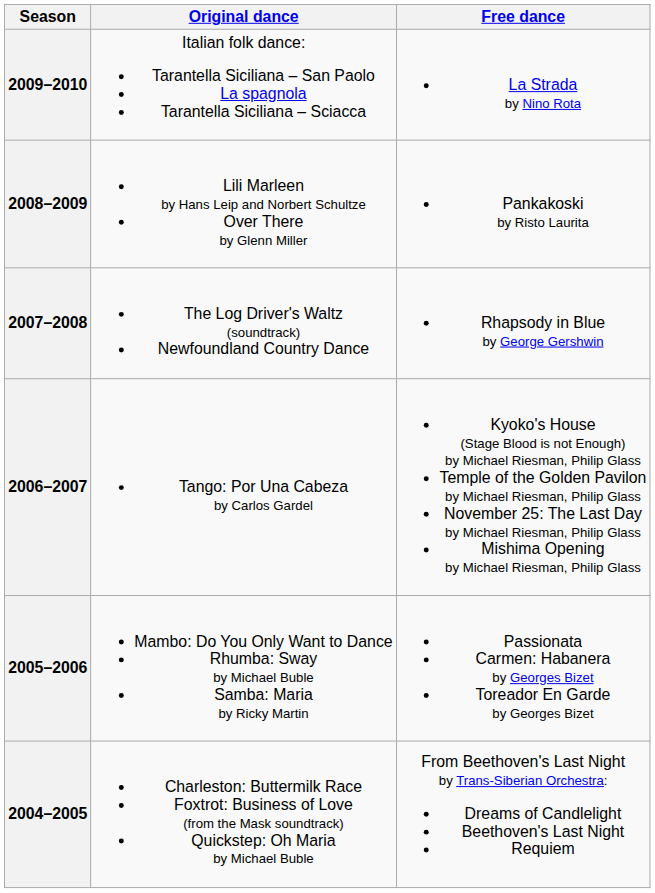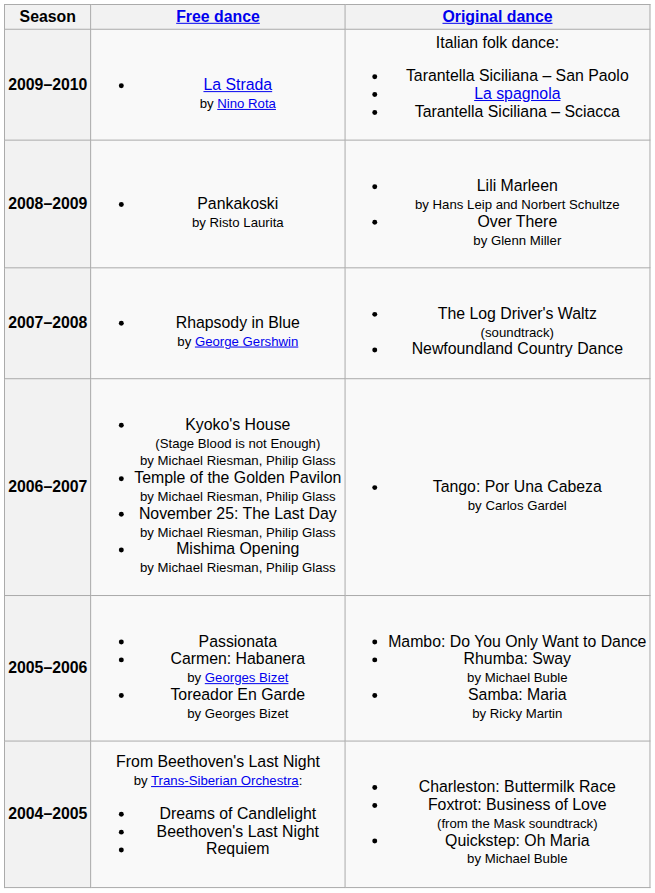columns swapped: Original dance <-> Free dance
